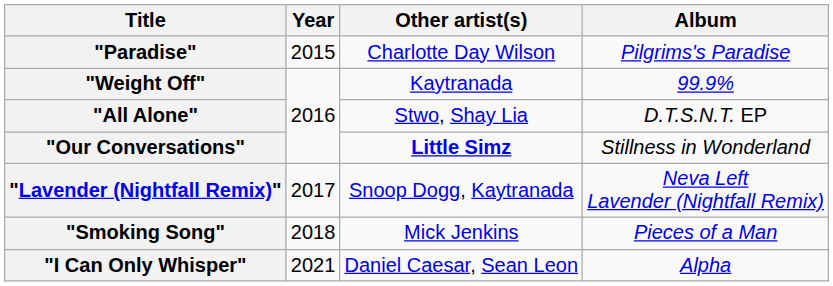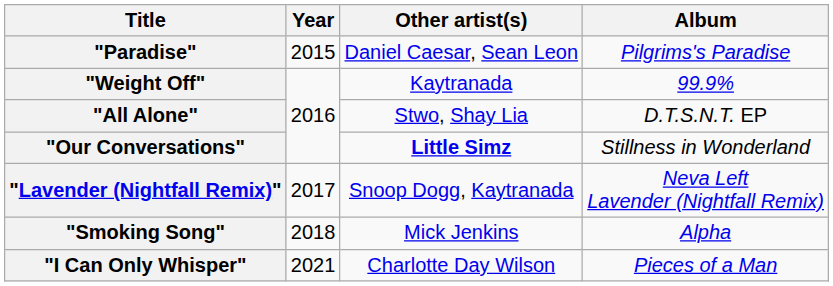"Paradise" | Other artist(s): Charlotte Day Wilson -> Daniel Caesar, Sean Leon
"Smoking Song" | Album: Pieces of a Man -> Alpha
"I Can Only Whisper" | Other artist(s): Daniel Caesar, Sean Leon -> Charlotte Day Wilson
"I Can Only Whisper" | Album: Alpha -> Pieces of a Man
